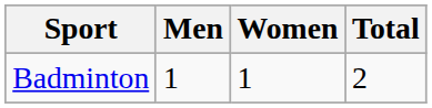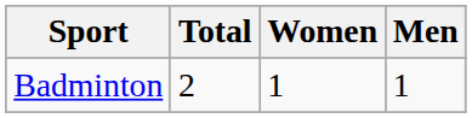columns swapped: Men <-> Total
